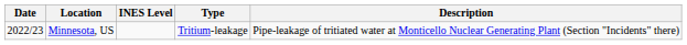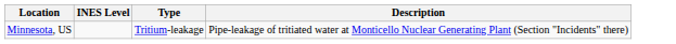- column: Date | 2022/23
